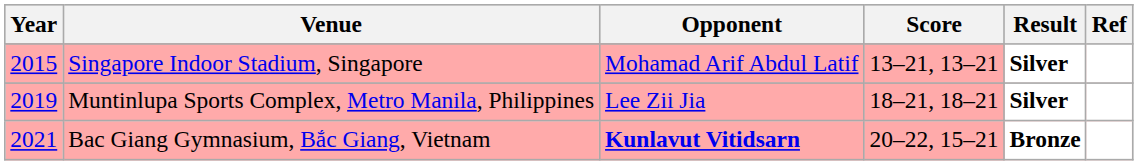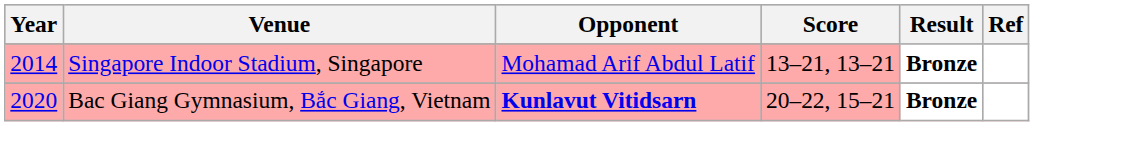Singapore Indoor Stadium, Singapore | Year: 2015 -> 2014
Singapore Indoor Stadium, Singapore | Result: Silver -> Bronze
- row: 2019 | Muntinlupa Sports Complex, Metro Manila, Philippines | Lee Zii Jia | 18–21, 18–21 | Silver
Bac Giang Gymnasium, Bắc Giang, Vietnam | Year: 2021 -> 2020
